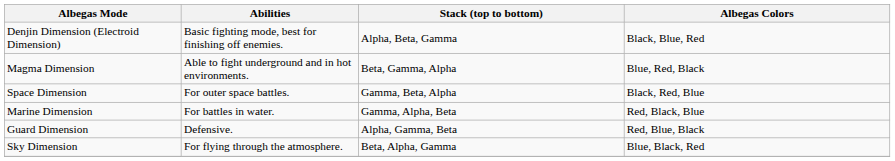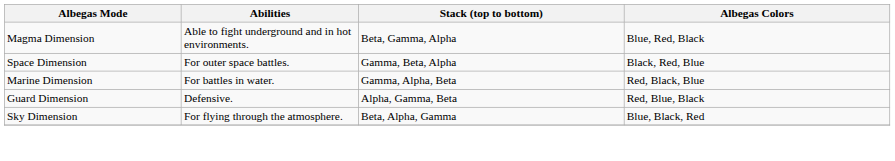- row: Denjin Dimension (Electroid Dimension) | Basic fighting mode, best for finishing off enemies. | Alpha, Beta, Gamma | Black, Blue, Red
